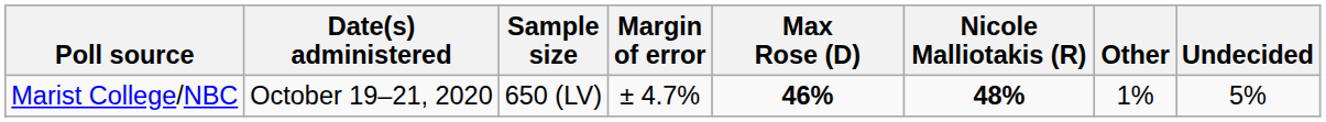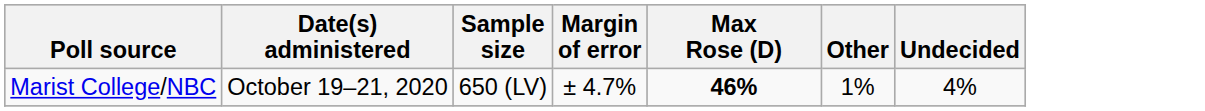- column: Nicole Malliotakis (R) | 48%
Marist College/NBC | Undecided: 5% -> 4%
